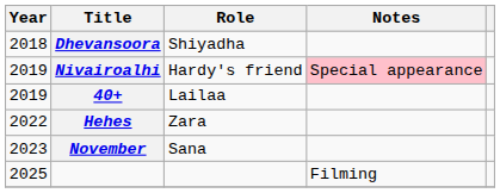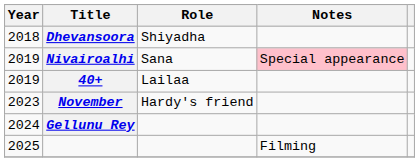Nivairoalhi | Role: Hardy's friend -> Sana
- row: 2022 | Hehes | Zara
November | Role: Sana -> Hardy's friend
+ row: 2024 | Gellunu Rey
